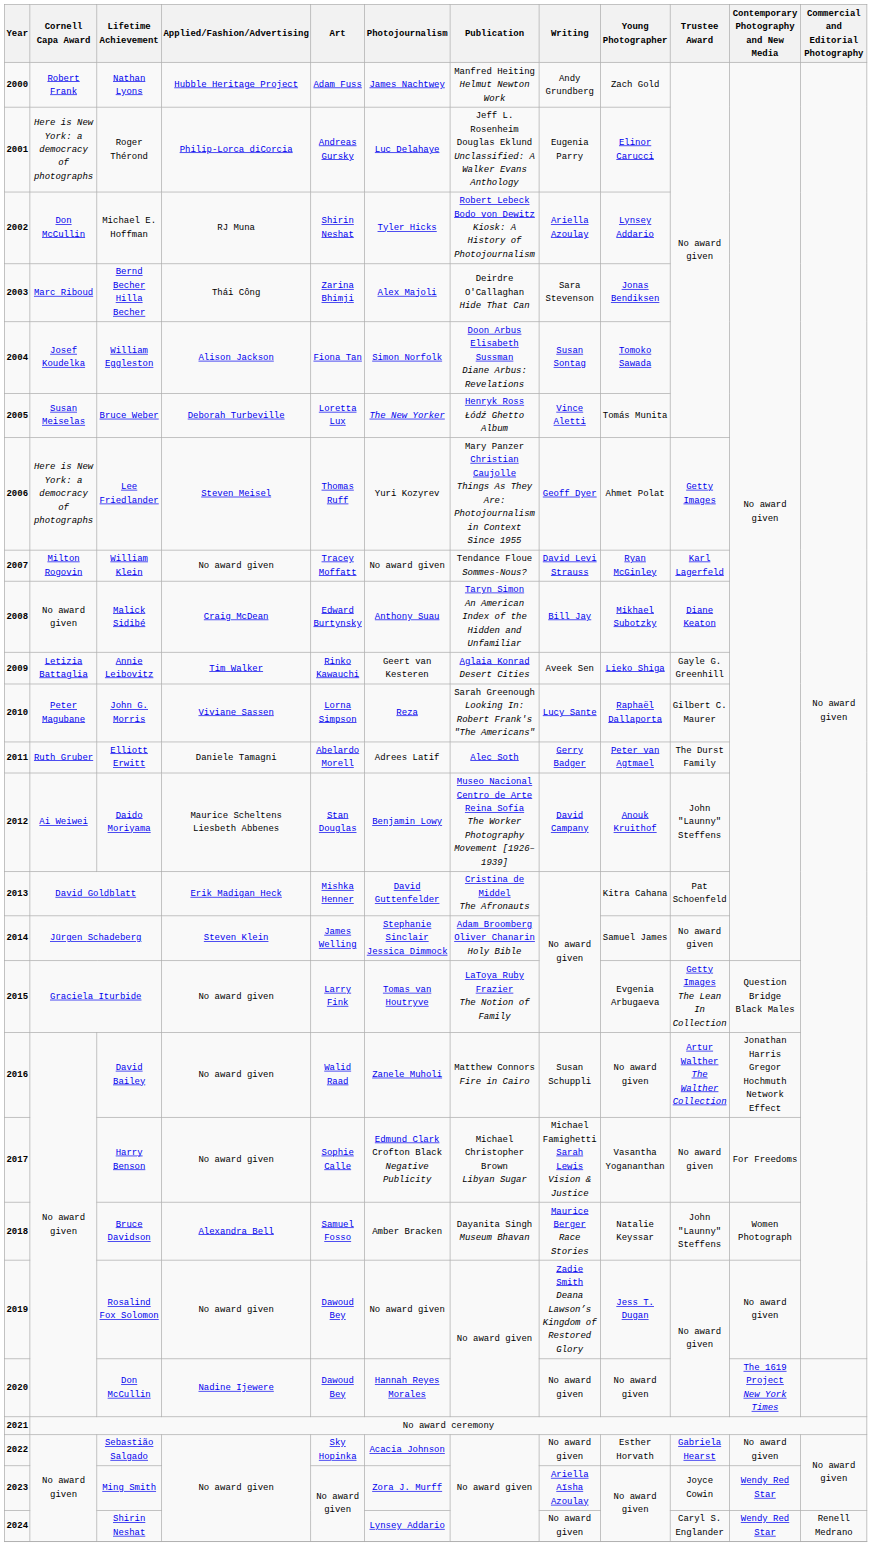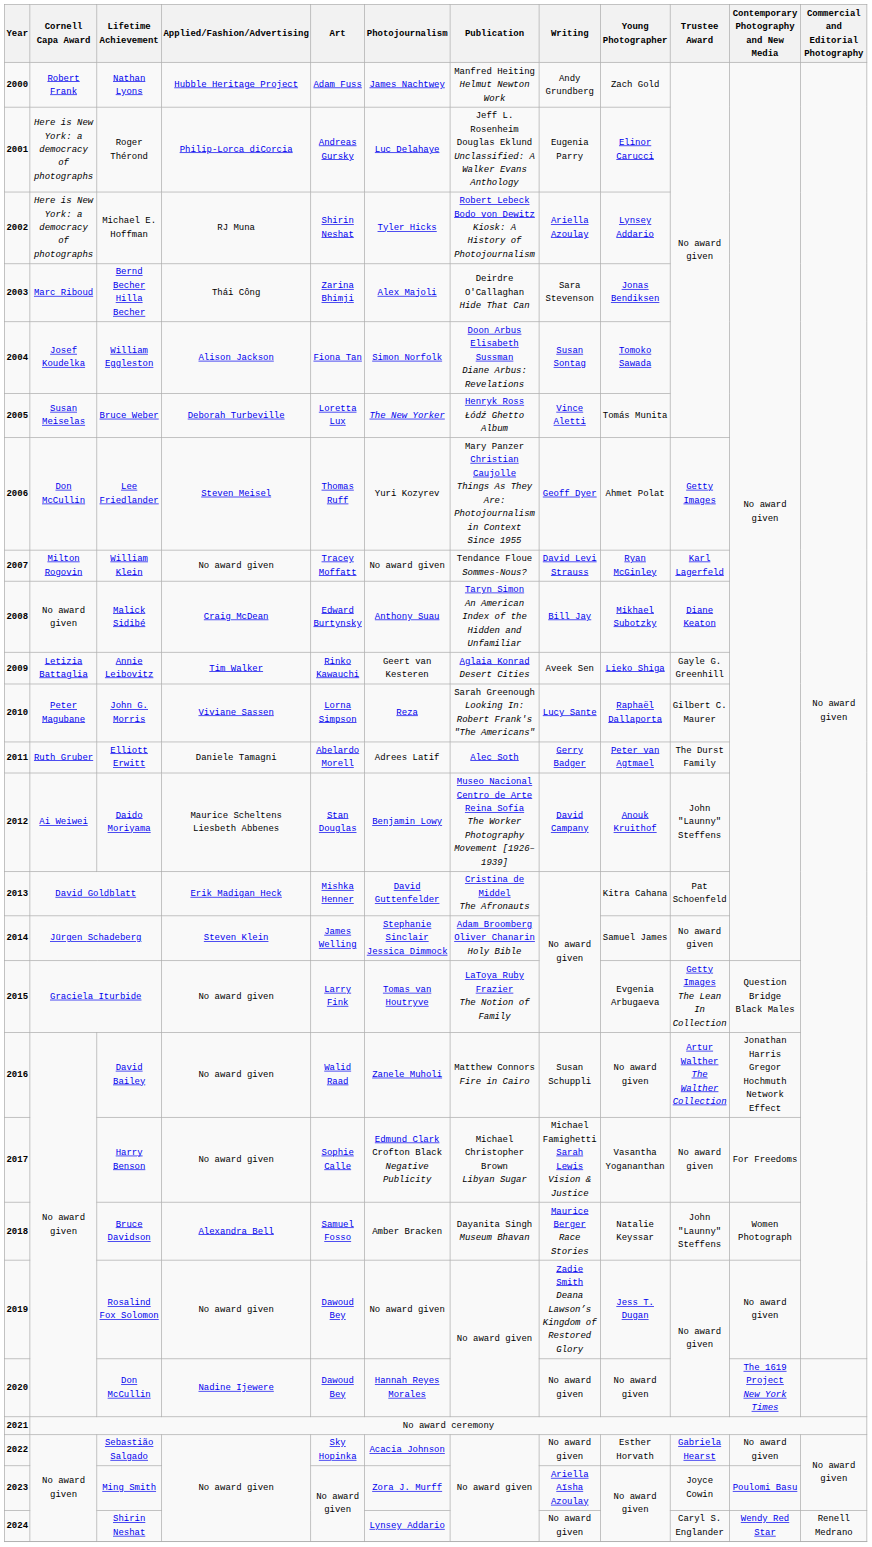Michael E. Hoffman | Cornell Capa Award: Don McCullin -> Here is New York: a democracy of photographs
Lee Friedlander | Cornell Capa Award: Here is New York: a democracy of photographs -> Don McCullin
Ming Smith | Contemporary Photography and New Media: Wendy Red Star -> Poulomi Basu
